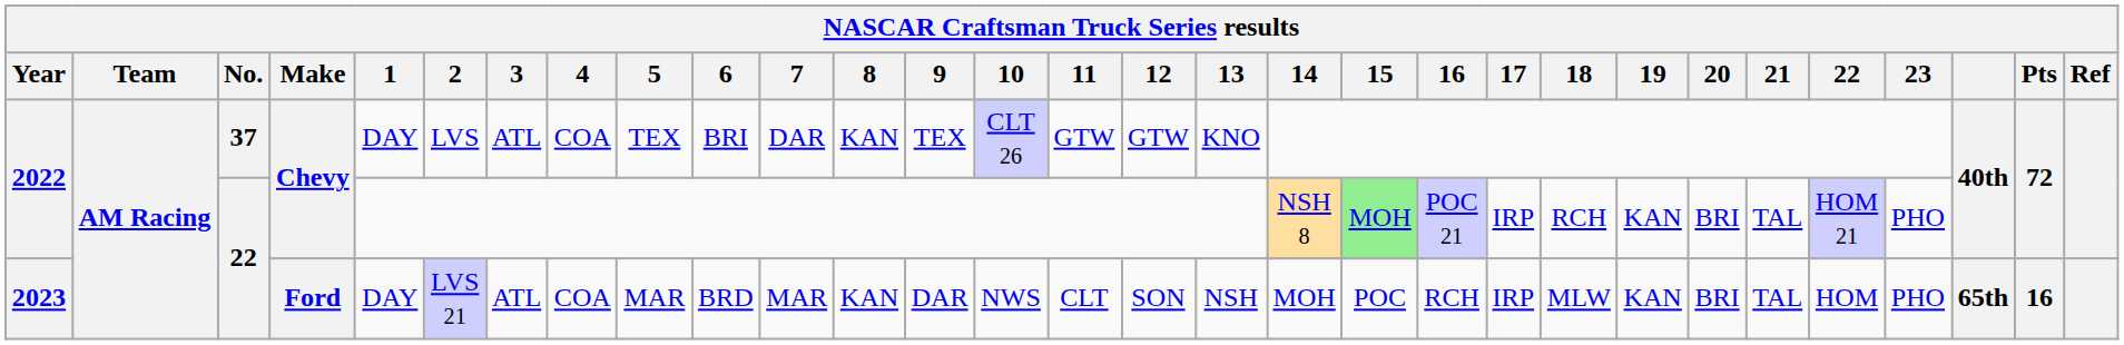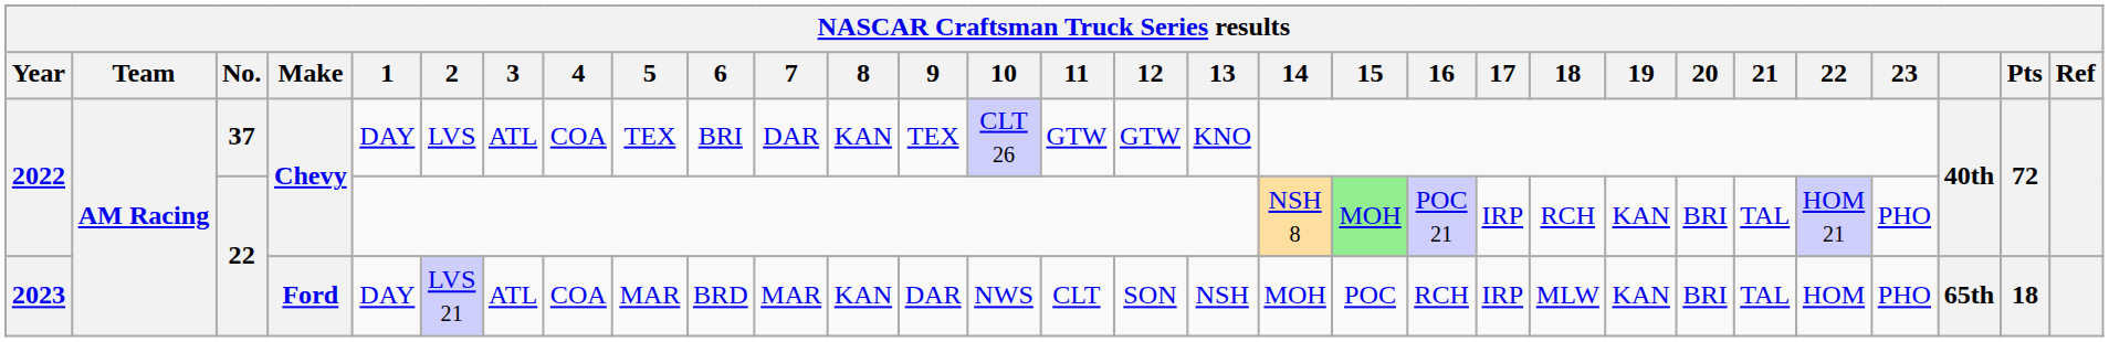2023 | Pts: 16 -> 18
